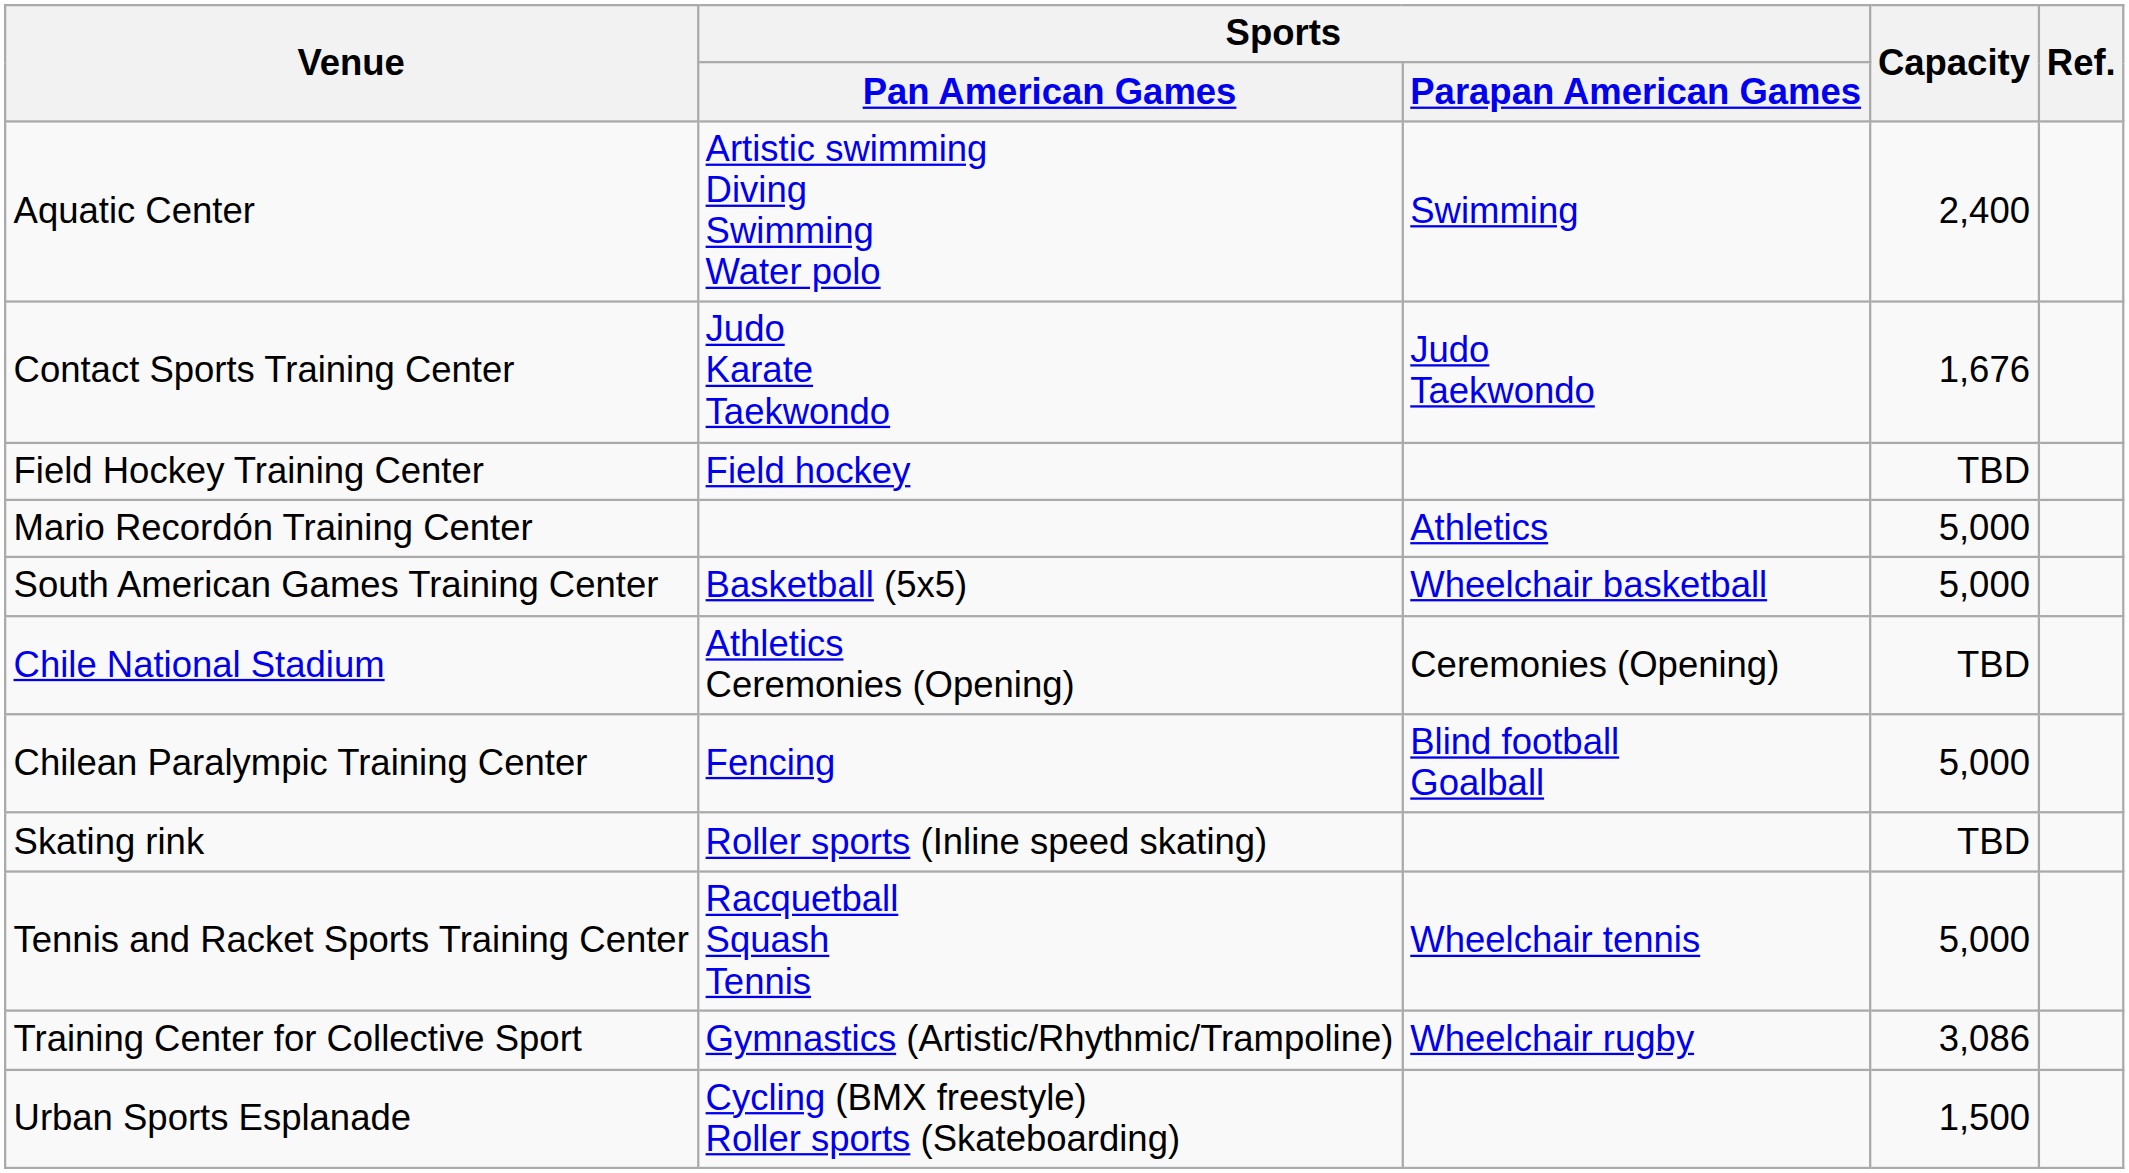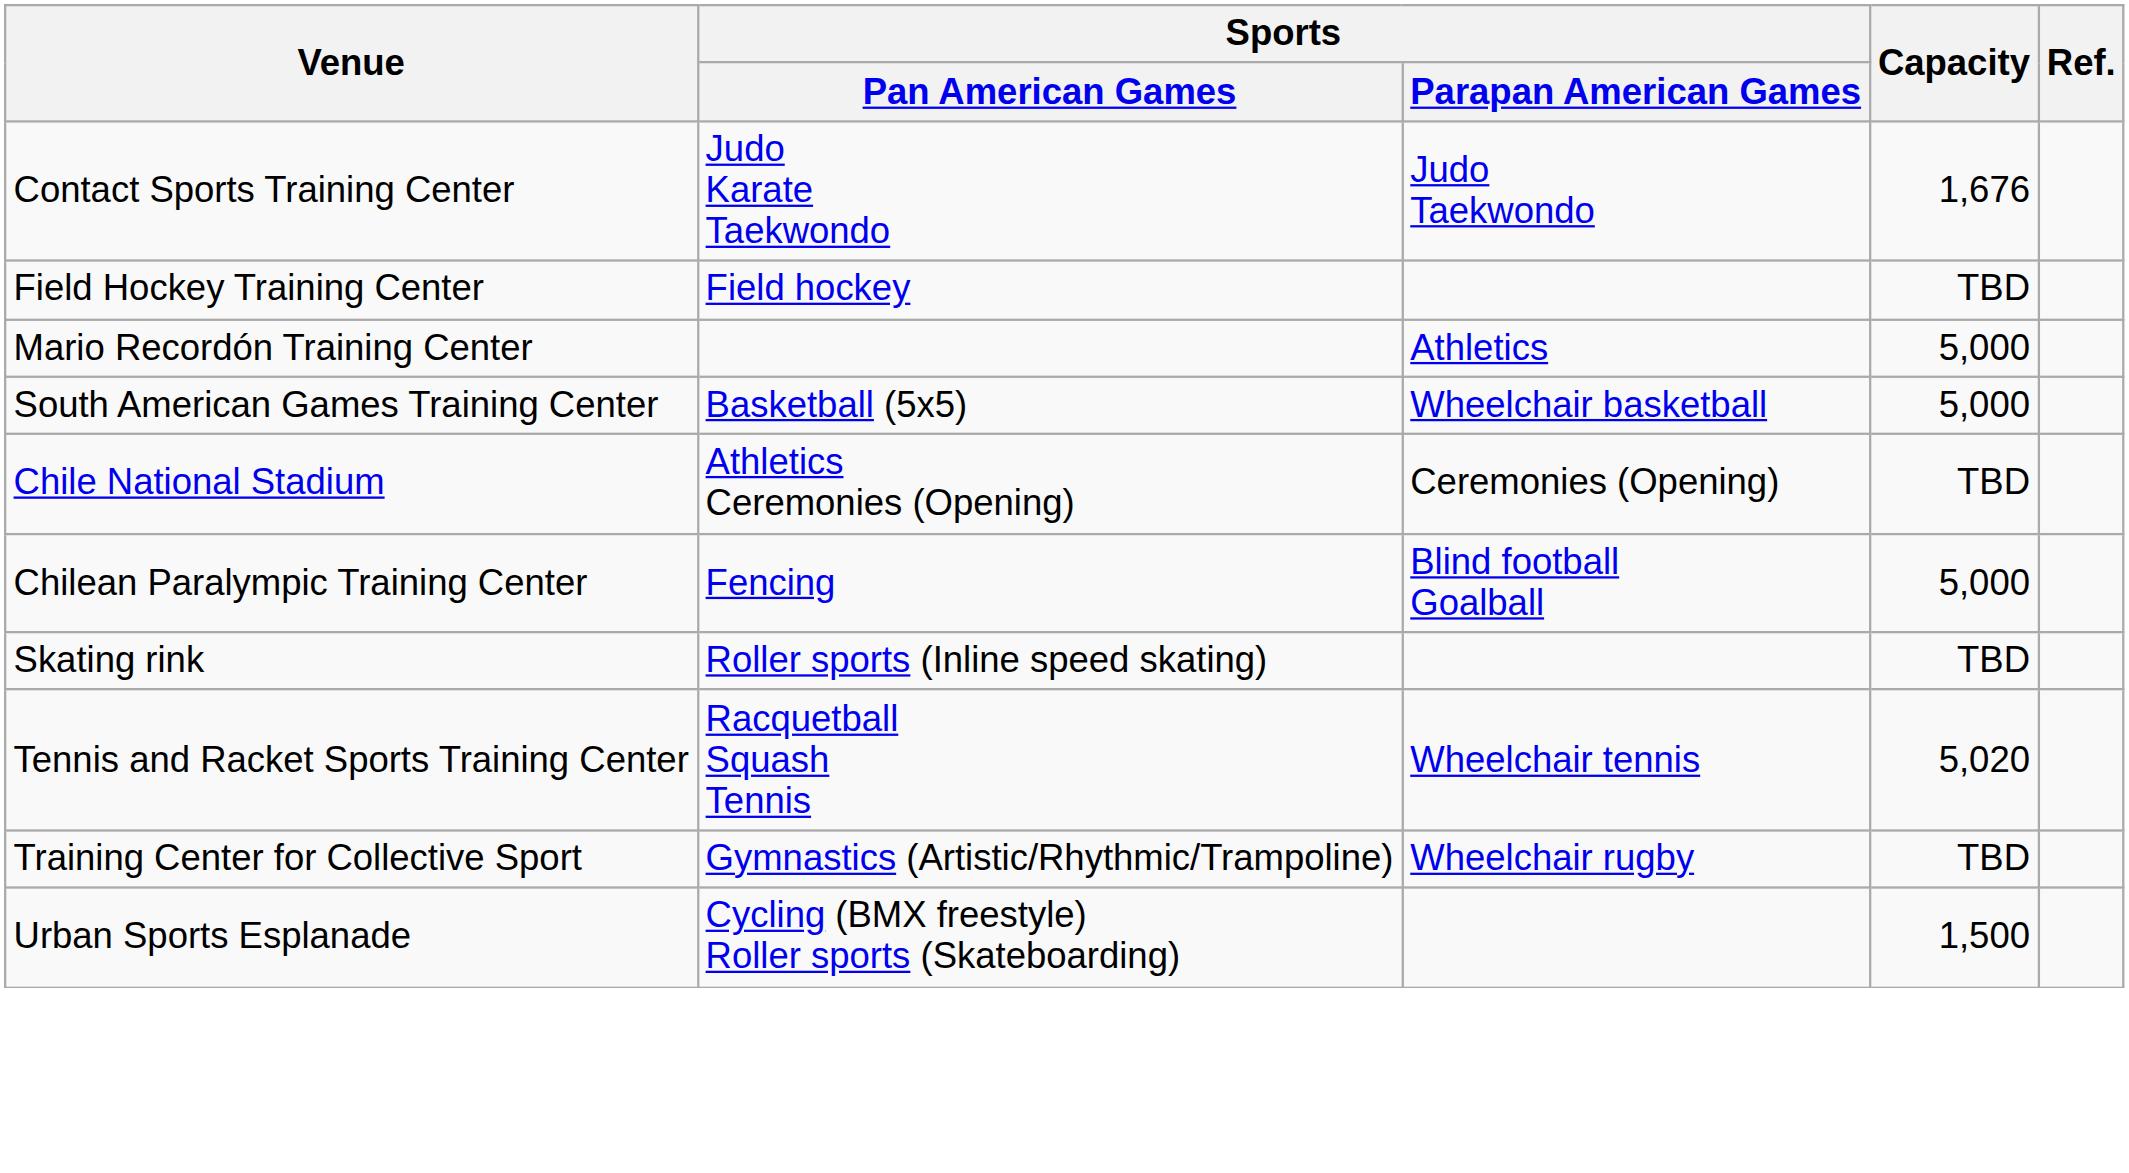- row: Aquatic Center | Artistic swimming Diving Swimming Water polo | Swimming | 2,400
Tennis and Racket Sports Training Center | Capacity: 5,000 -> 5,020
Training Center for Collective Sport | Capacity: 3,086 -> TBD
